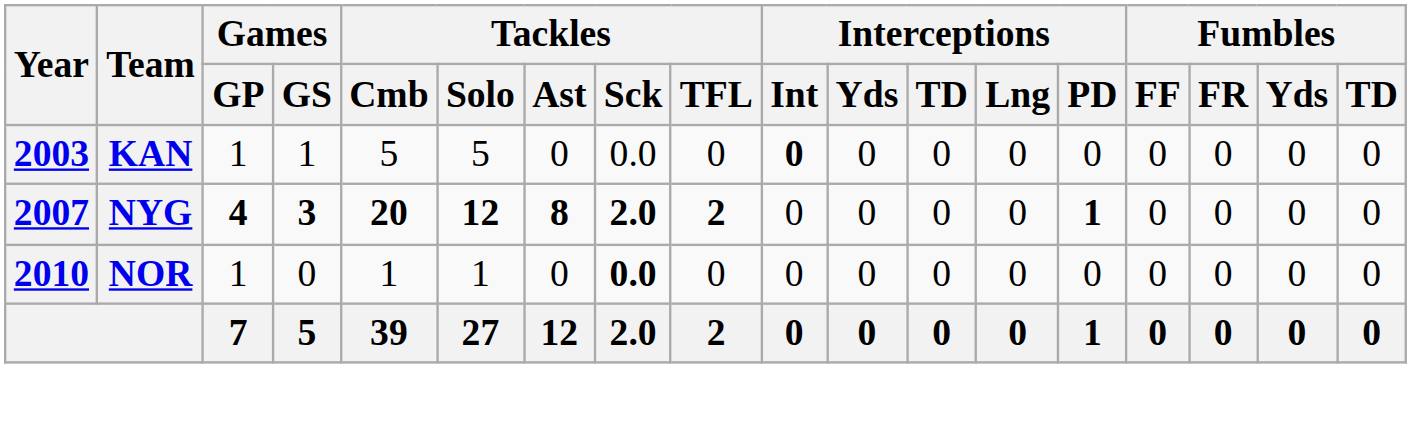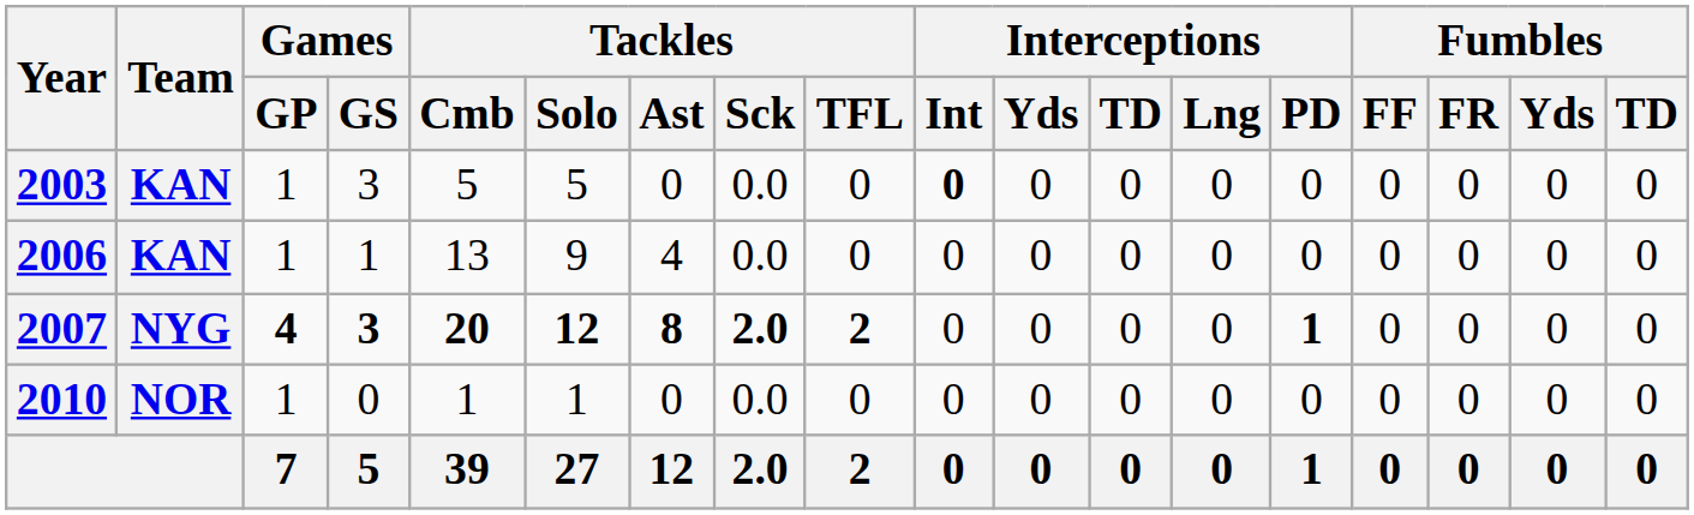2003 | Games / GS: 1 -> 3
+ row: 2006 | KAN | 1 | 1 | 13 | 9 | 4 | 0.0 | 0 | 0 | 0 | 0 | 0 | 0 | 0 | 0 | 0 | 0
2010 | Tackles / Sck: bold -> normal
